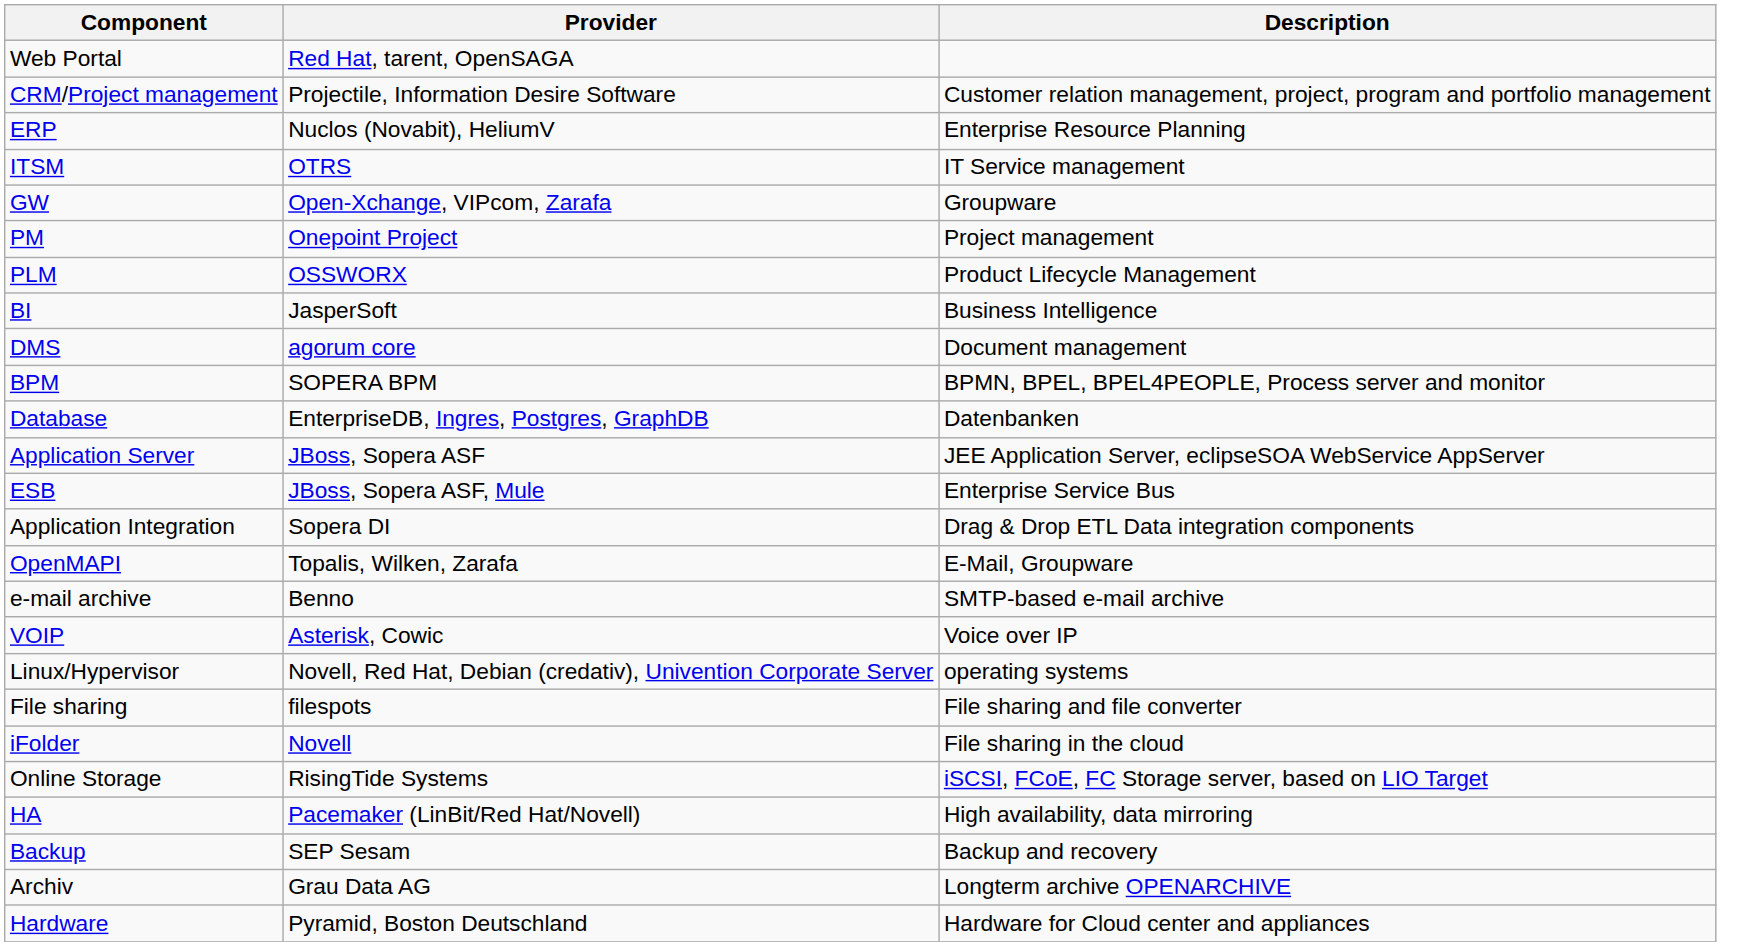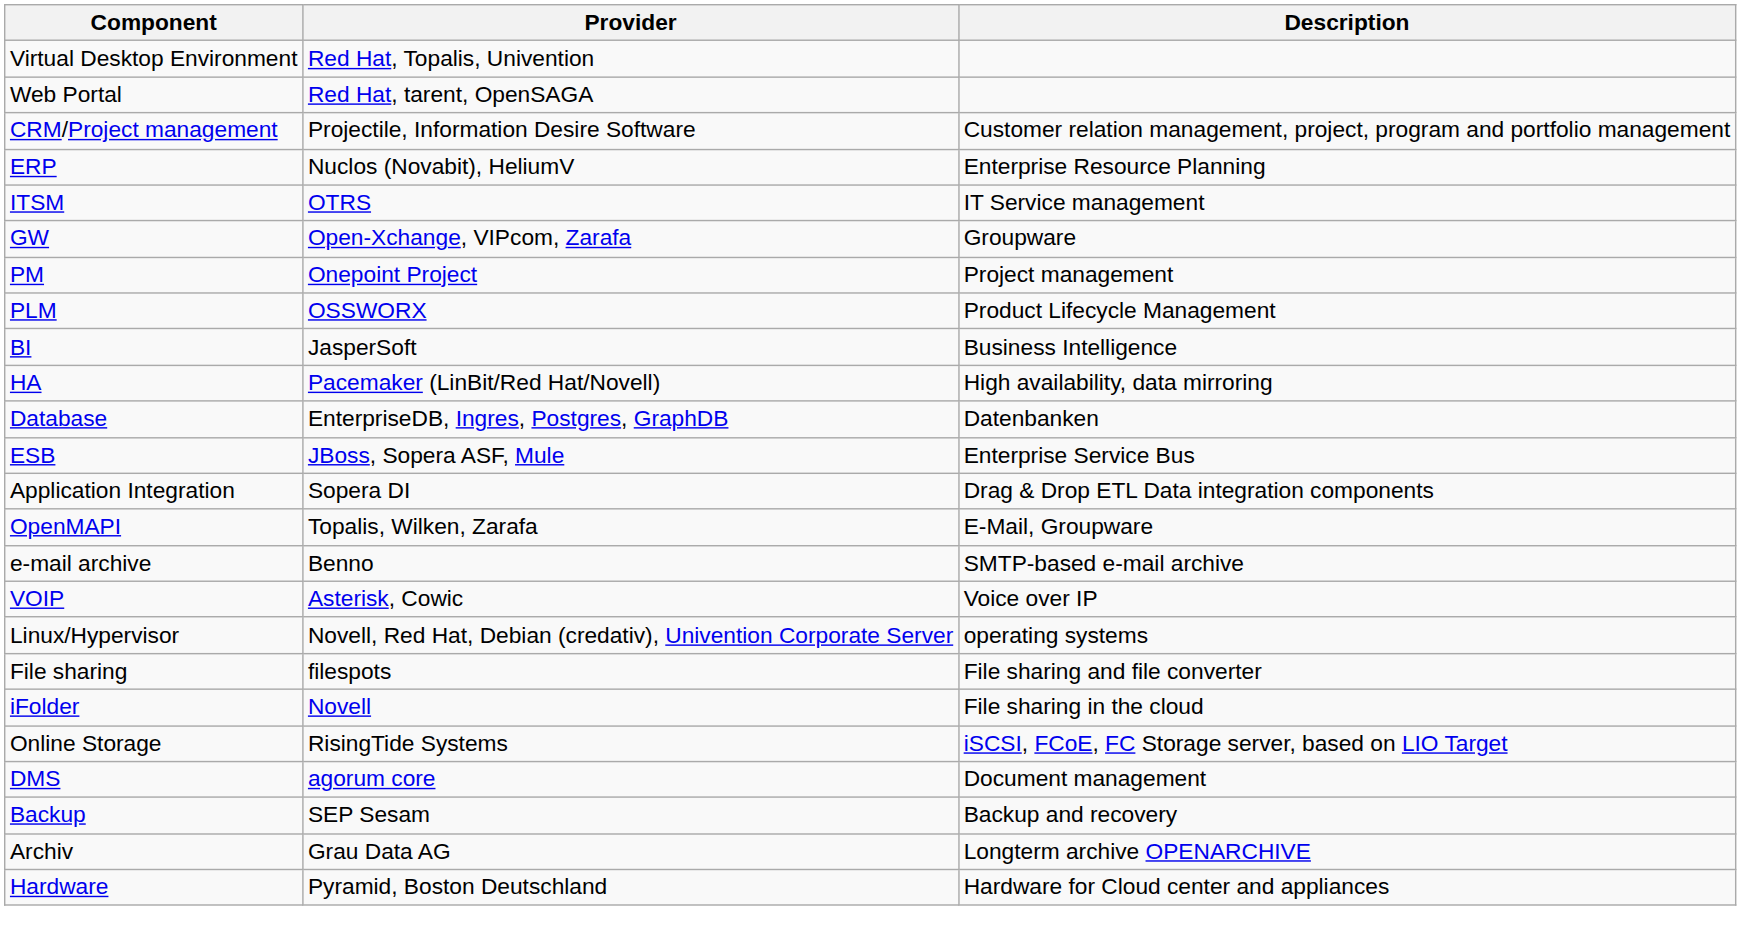+ row: Virtual Desktop Environment | Red Hat, Topalis, Univention
rows swapped: DMS <-> HA
- row: BPM | SOPERA BPM | BPMN, BPEL, BPEL4PEOPLE, Process server and monitor
- row: Application Server | JBoss, Sopera ASF | JEE Application Server, eclipseSOA WebService AppServer
